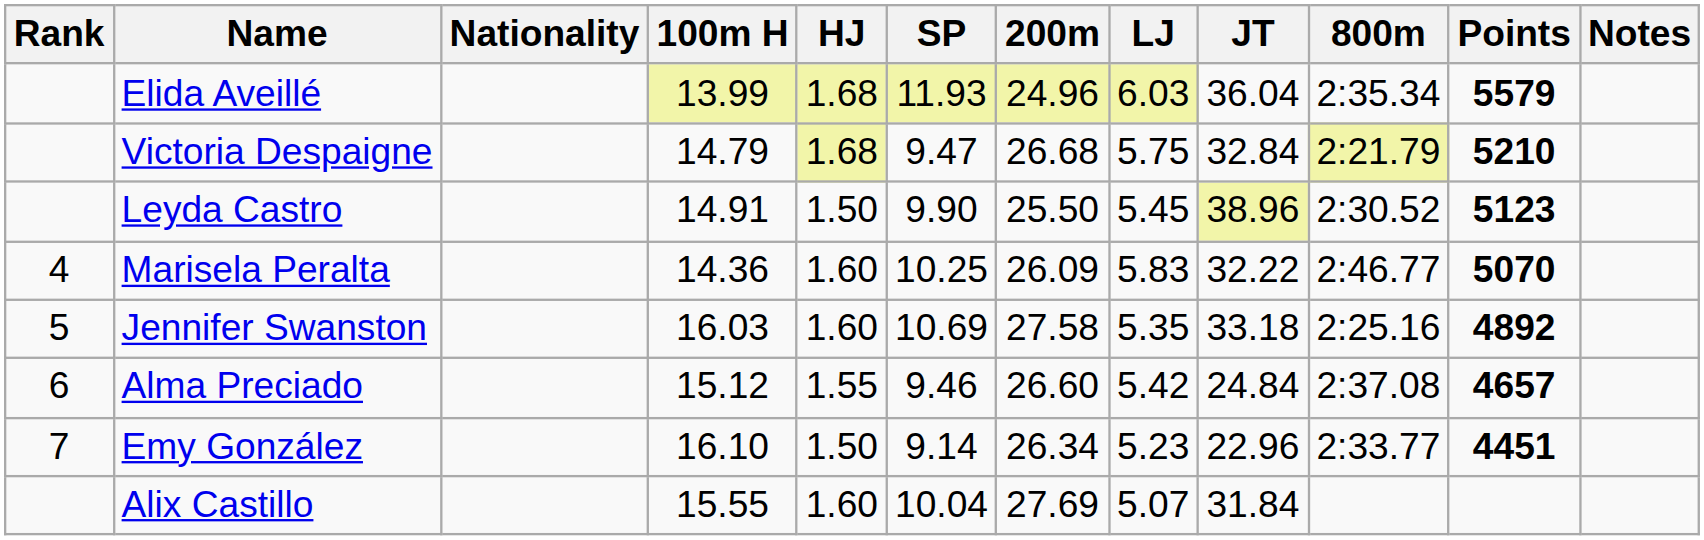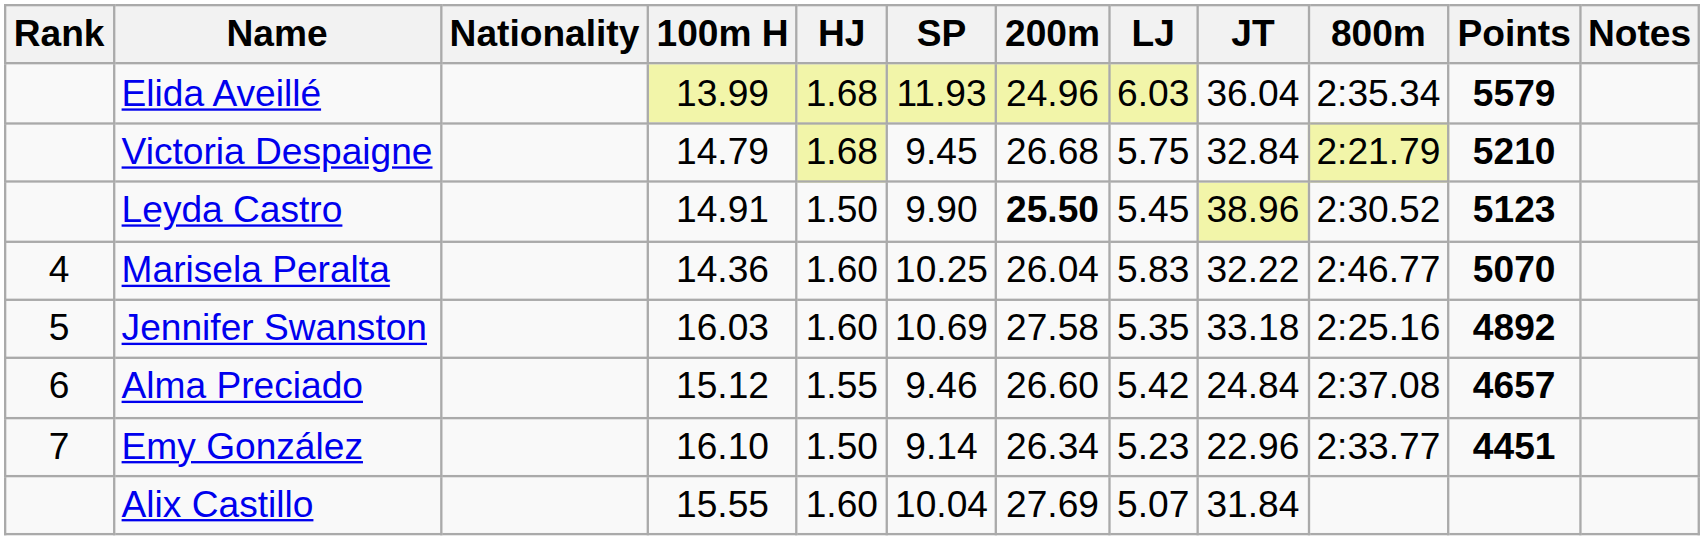Victoria Despaigne | SP: 9.47 -> 9.45
Leyda Castro | 200m: normal -> bold
Marisela Peralta | 200m: 26.09 -> 26.04
